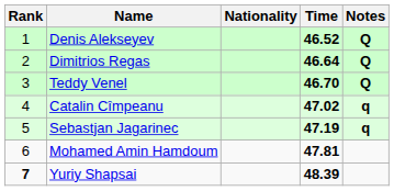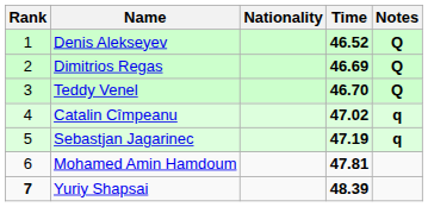Dimitrios Regas | Time: 46.64 -> 46.69
